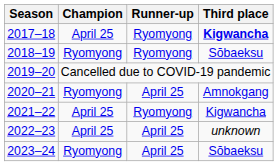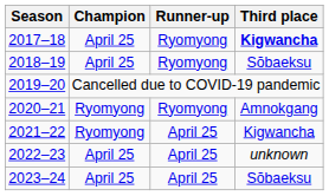2018–19 | Champion: Ryomyong -> April 25
2020–21 | Runner-up: April 25 -> Ryomyong
2021–22 | Champion: April 25 -> Ryomyong
2021–22 | Runner-up: Ryomyong -> April 25
2023–24 | Champion: Ryomyong -> April 25
